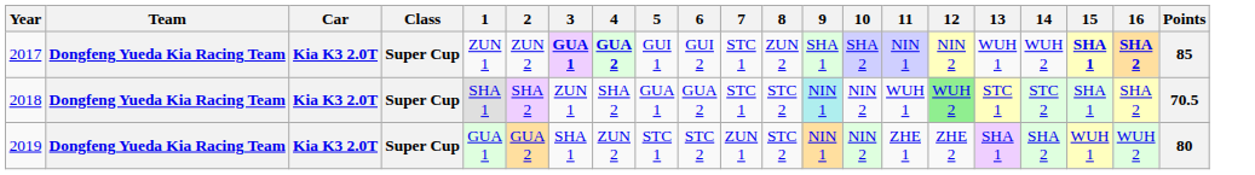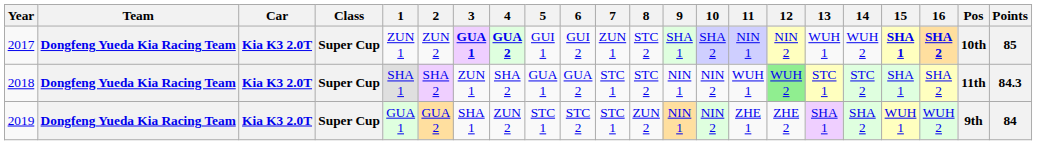+ column: Pos | 10th | 11th | 9th
2017 | 7: STC 1 -> ZUN 1
2017 | 8: ZUN 2 -> STC 2
2018 | 9: paleturquoise background -> no background
2018 | Points: 70.5 -> 84.3
2019 | 7: ZUN 1 -> STC 1
2019 | 8: STC 2 -> ZUN 2
2019 | Points: 80 -> 84
